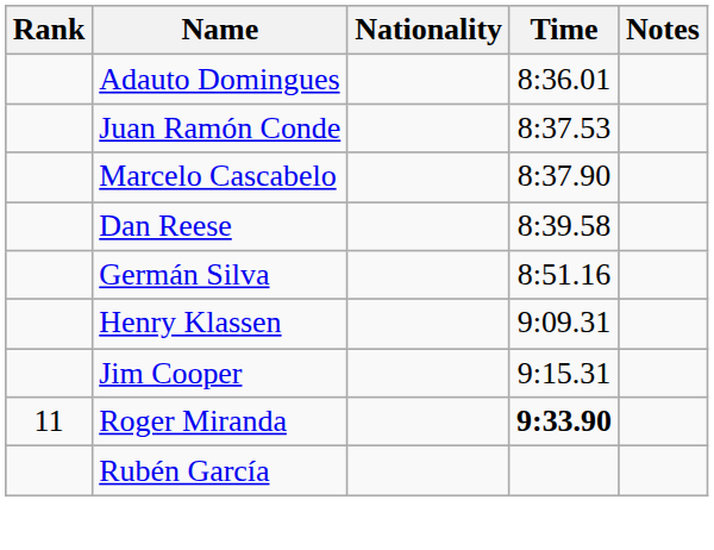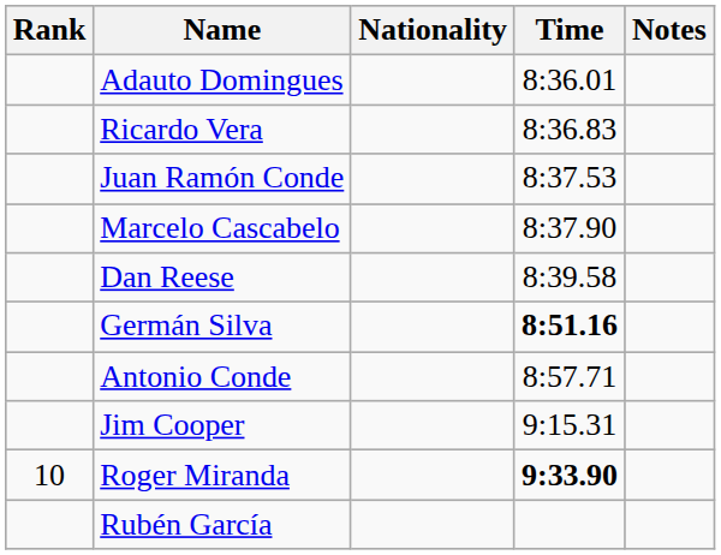+ row: Ricardo Vera | 8:36.83
Germán Silva | Time: normal -> bold
+ row: Antonio Conde | 8:57.71
- row: Henry Klassen | 9:09.31
Roger Miranda | Rank: 11 -> 10
